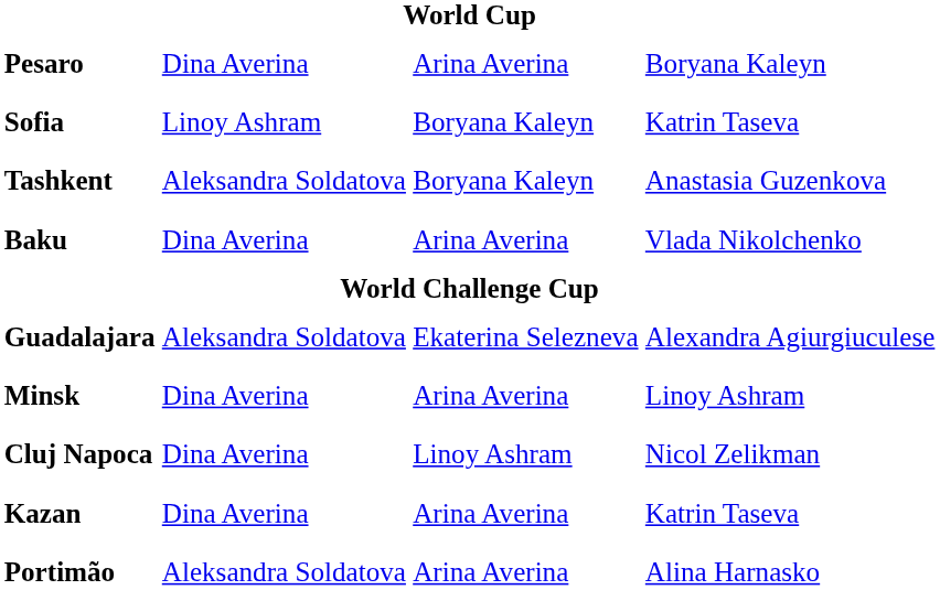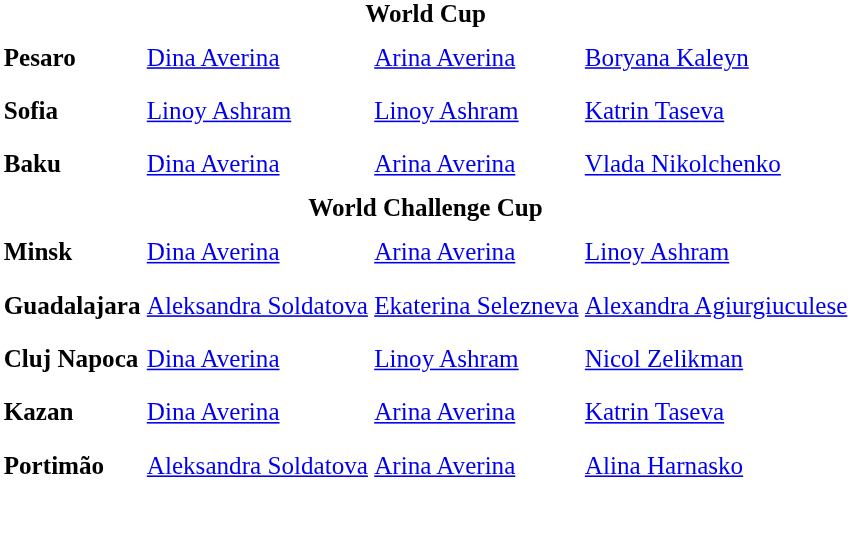Sofia | column 3: Boryana Kaleyn -> Linoy Ashram
- row: Tashkent | Aleksandra Soldatova | Boryana Kaleyn | Anastasia Guzenkova
rows swapped: Guadalajara <-> Minsk
